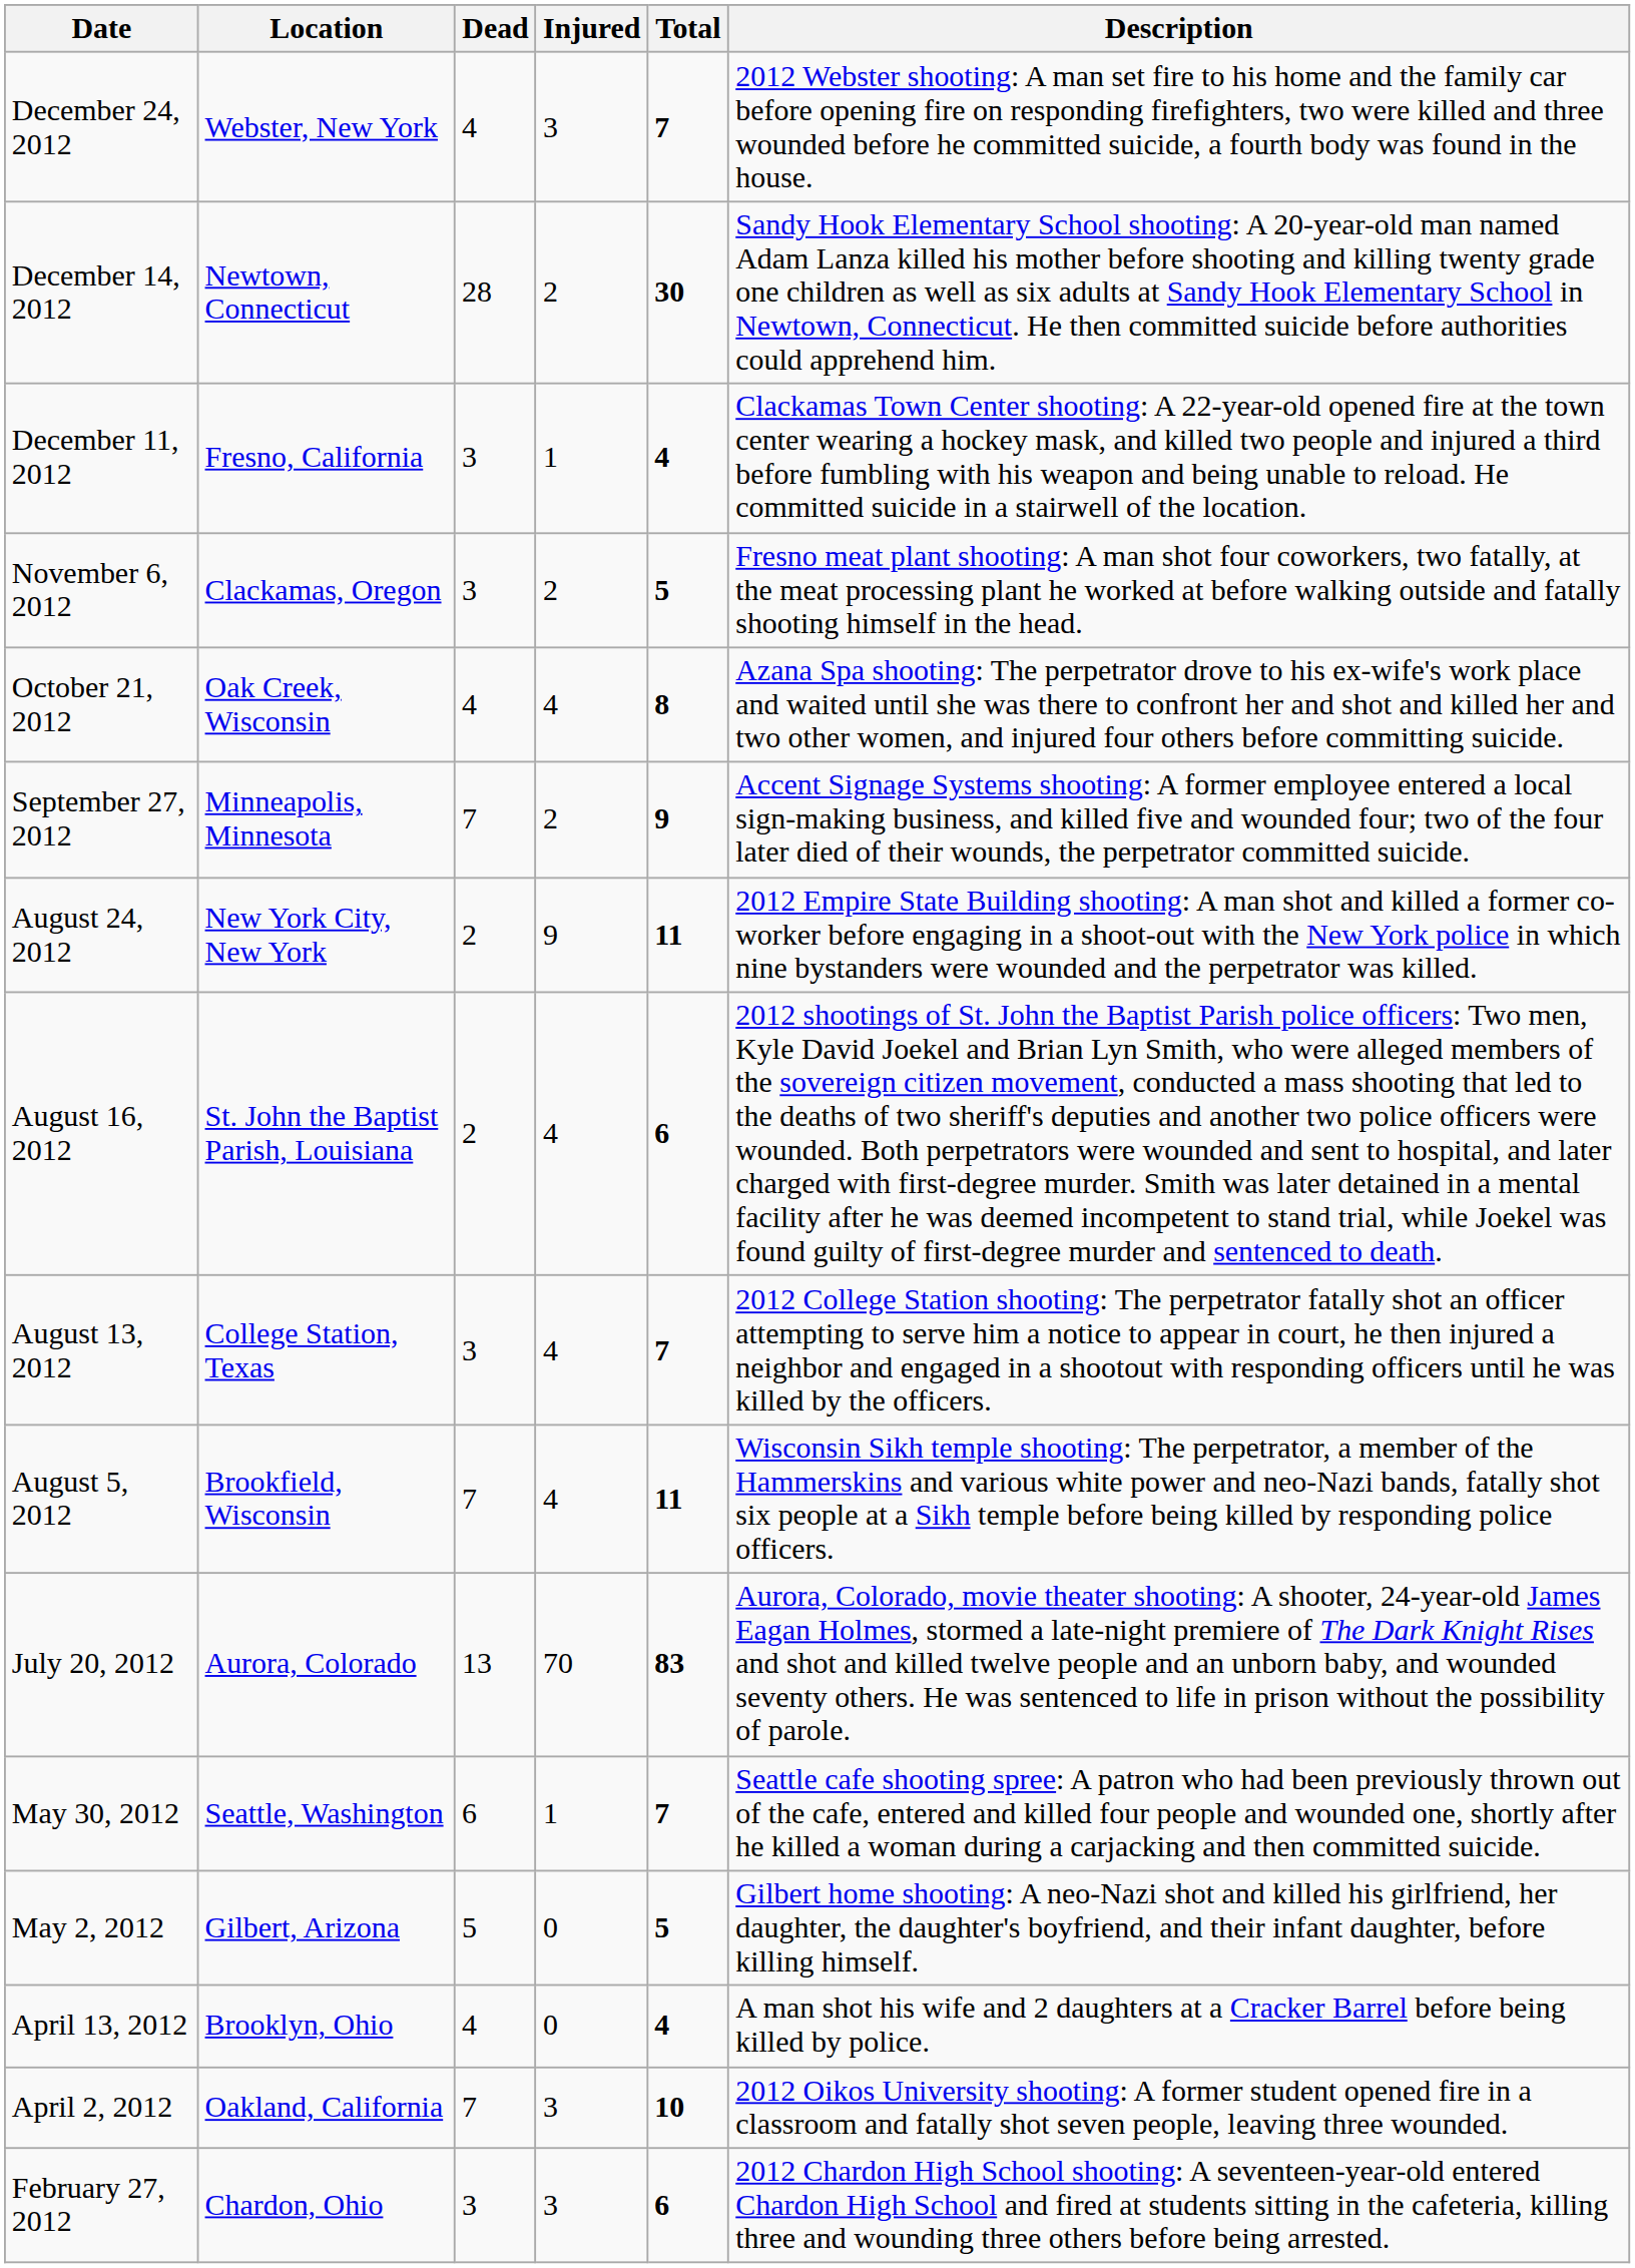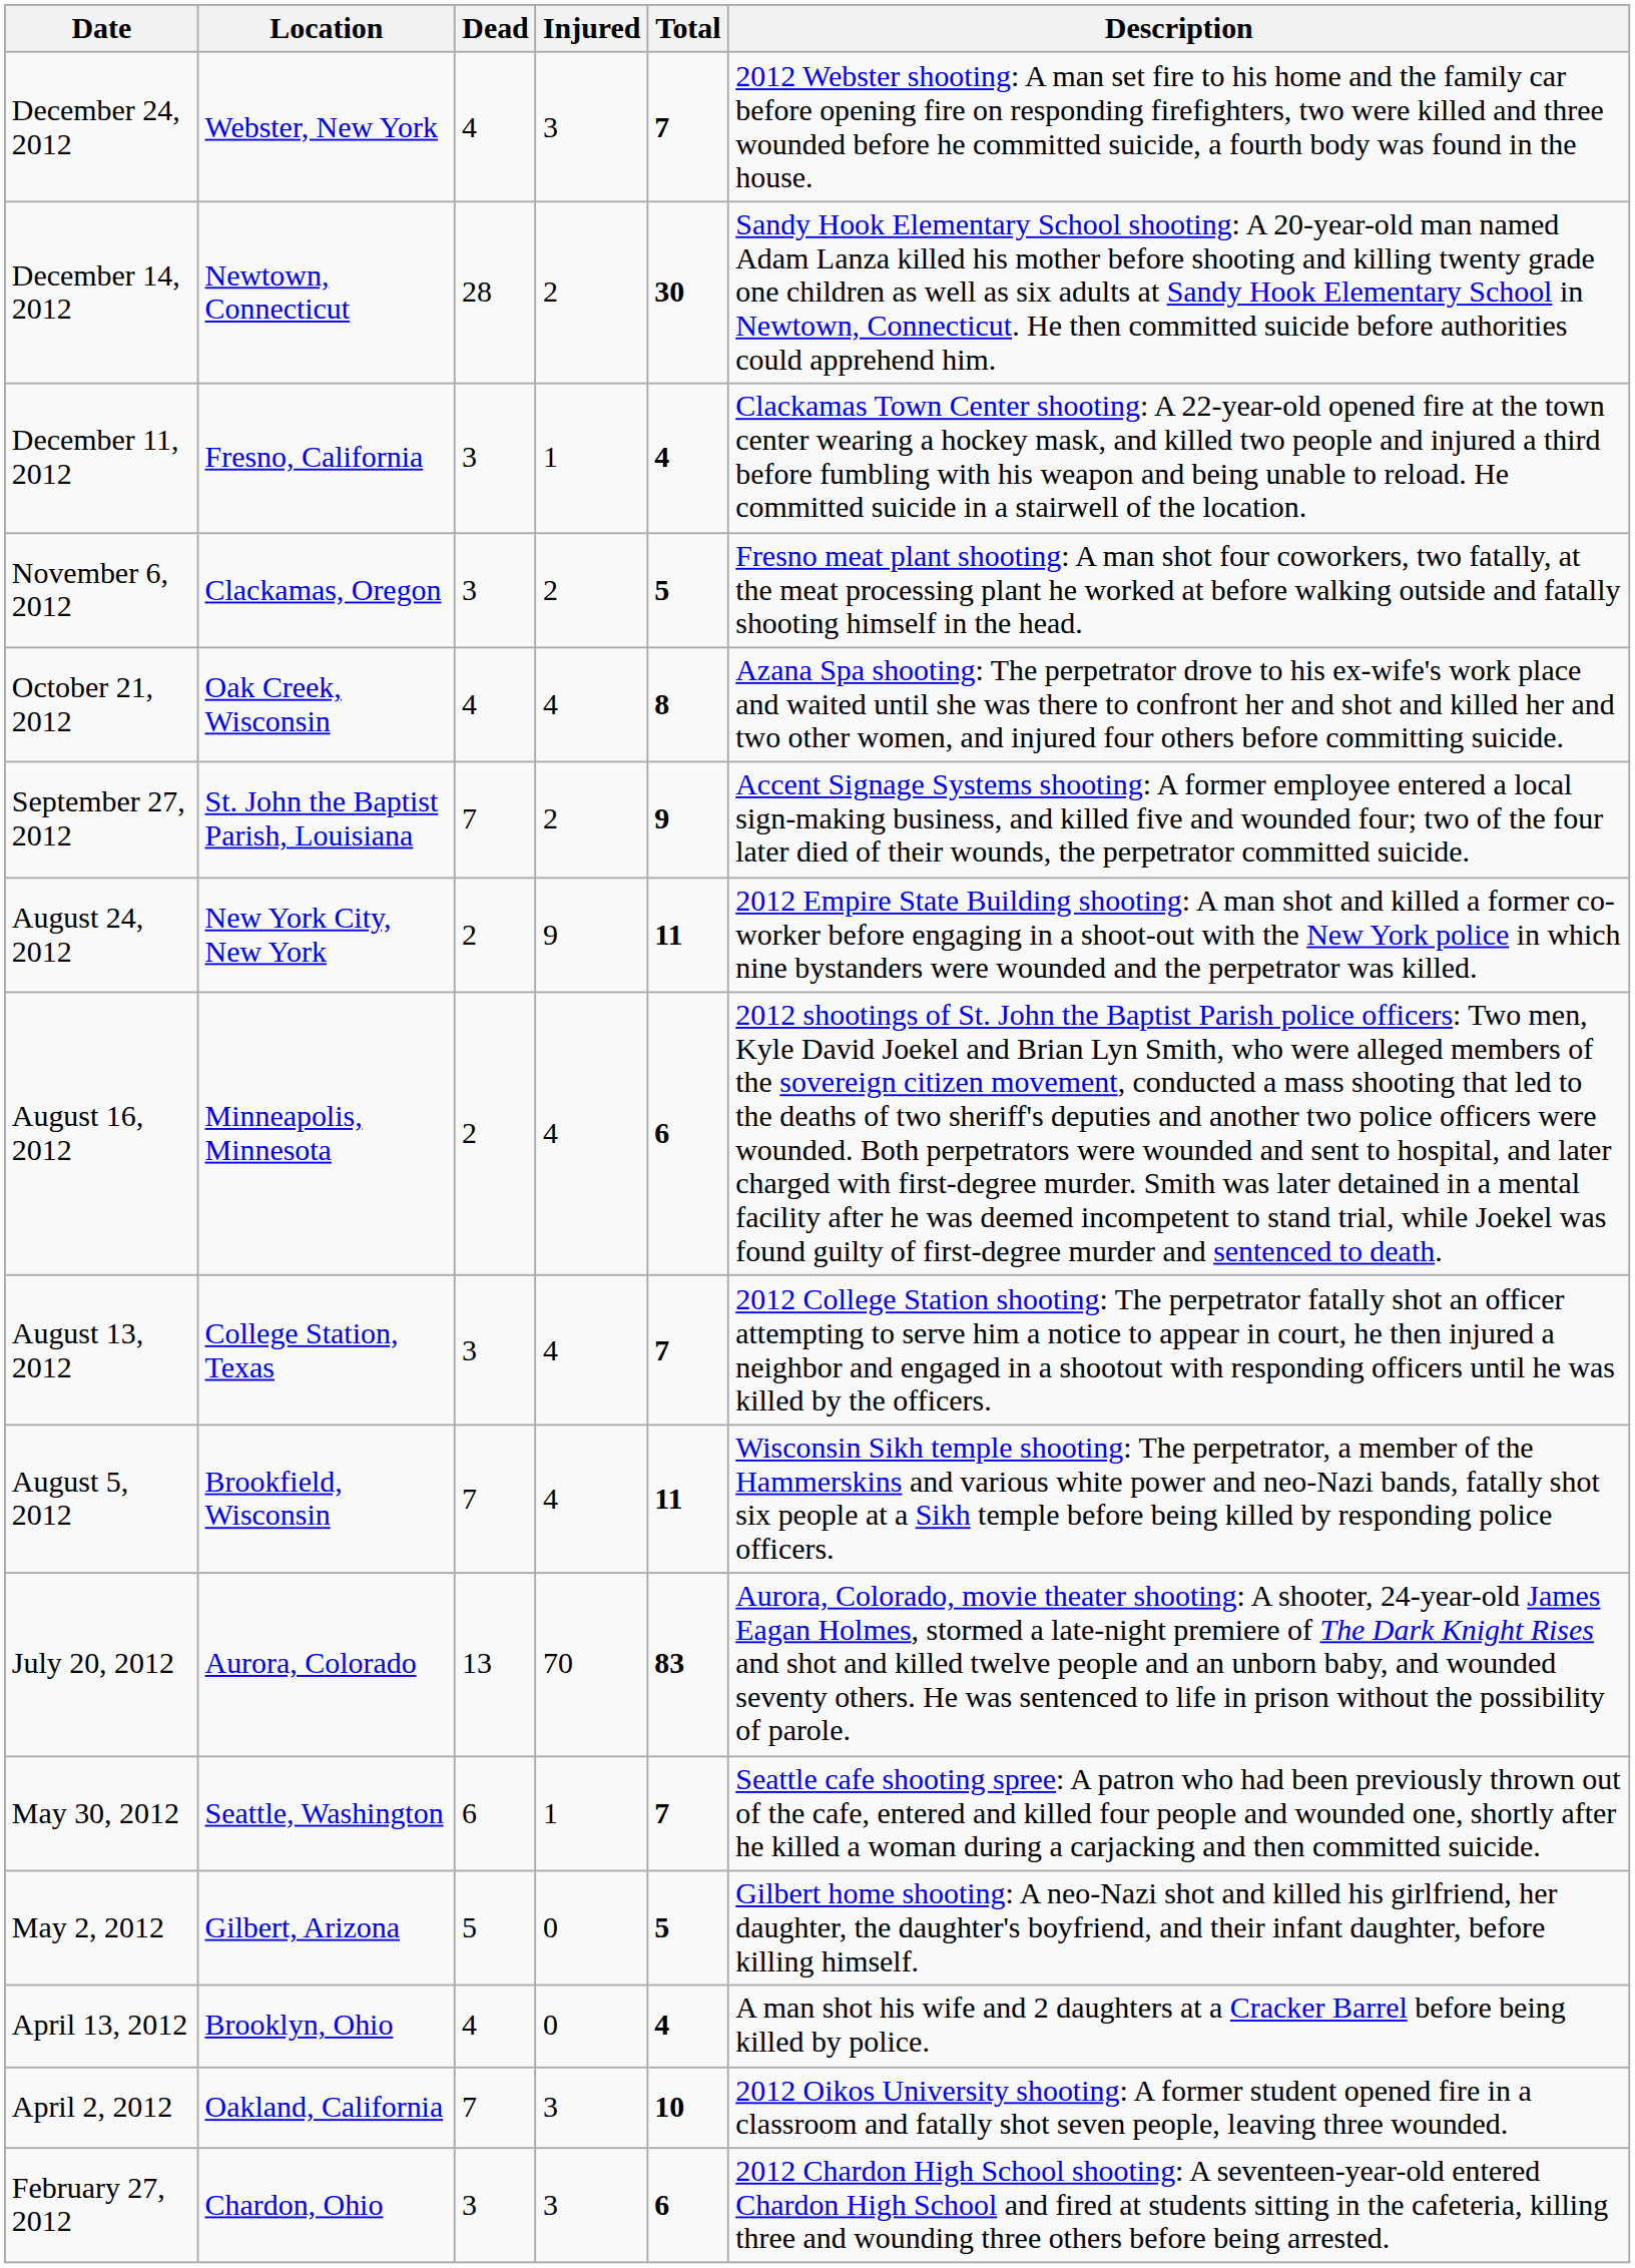September 27, 2012 | Location: Minneapolis, Minnesota -> St. John the Baptist Parish, Louisiana
August 16, 2012 | Location: St. John the Baptist Parish, Louisiana -> Minneapolis, Minnesota
